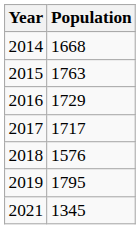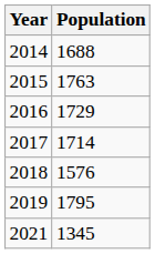2014 | Population: 1668 -> 1688
2017 | Population: 1717 -> 1714
